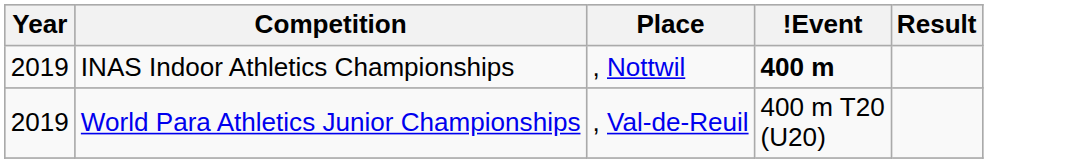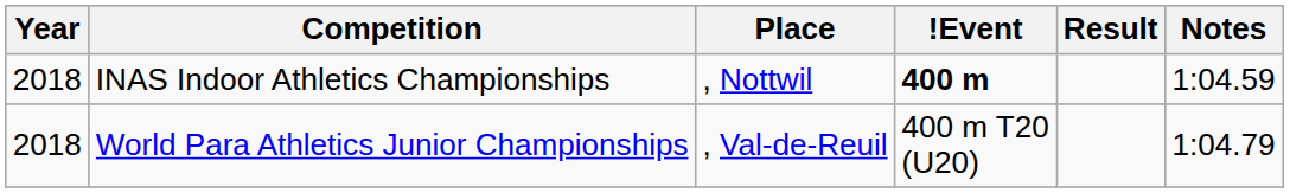+ column: Notes | 1:04.59 | 1:04.79
INAS Indoor Athletics Championships | Year: 2019 -> 2018
World Para Athletics Junior Championships | Year: 2019 -> 2018
